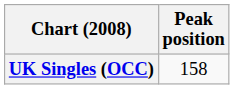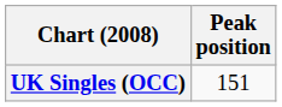UK Singles (OCC) | Peak position: 158 -> 151
